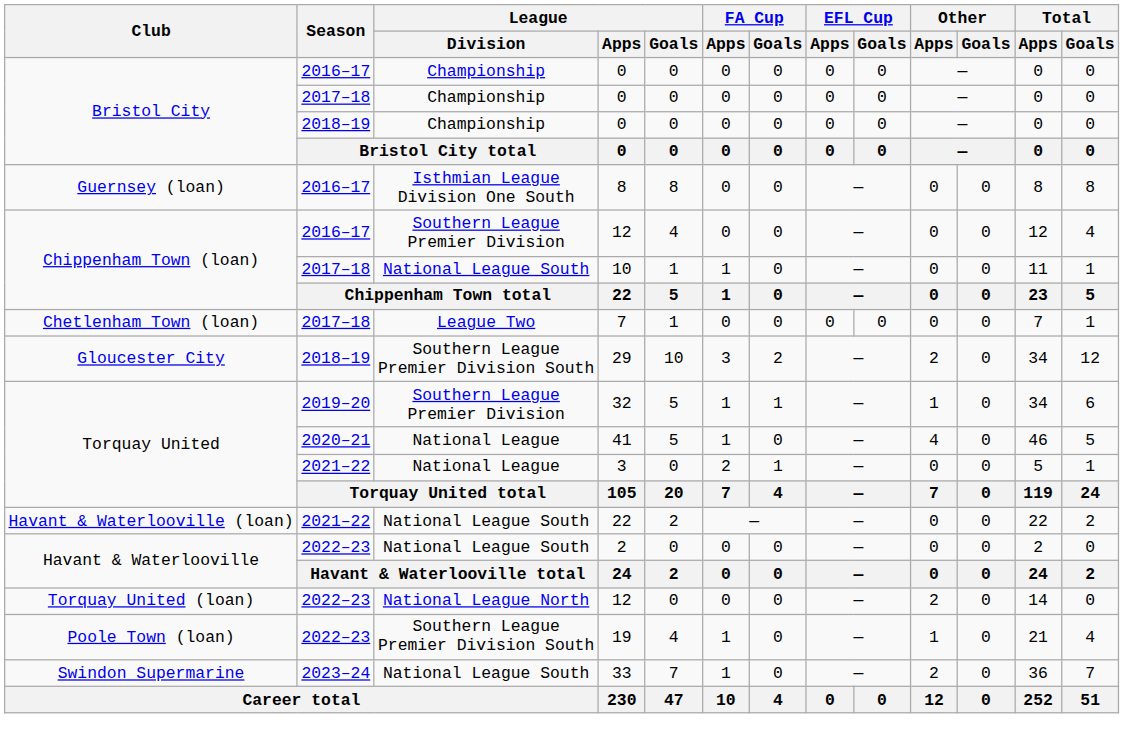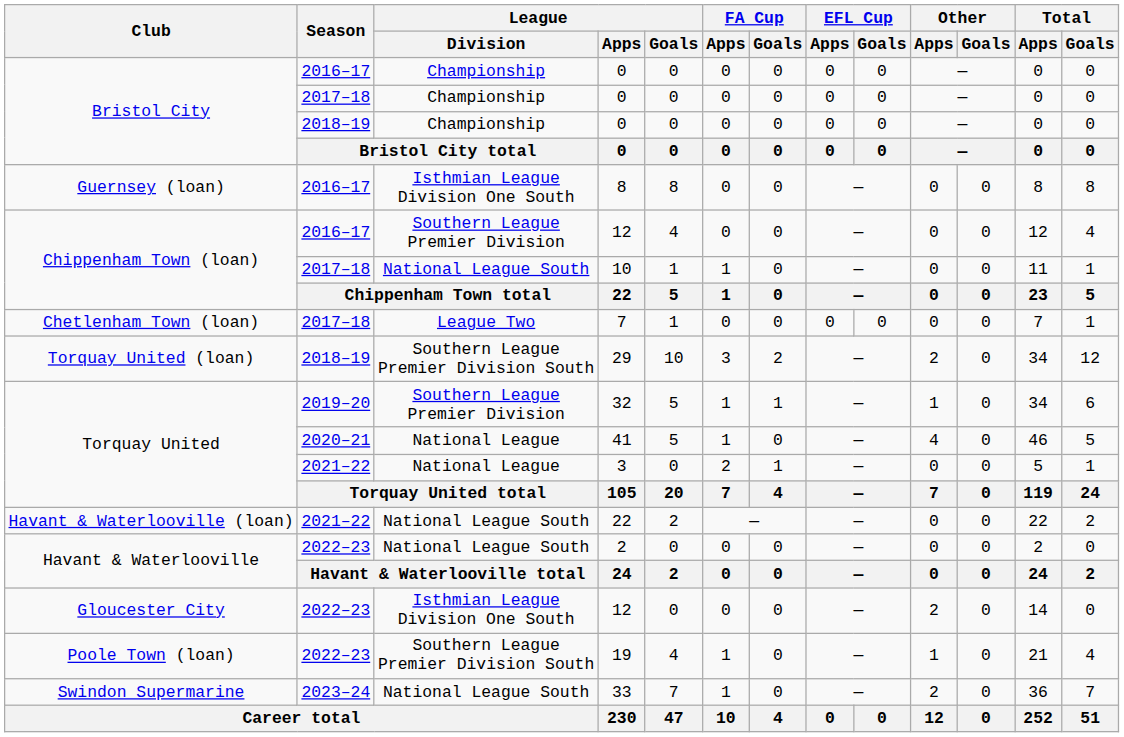29 | Club: Gloucester City -> Torquay United (loan)
2022–23 / 12 | Club: Torquay United (loan) -> Gloucester City
2022–23 / 12 | League / Division: National League North -> Isthmian League Division One South
